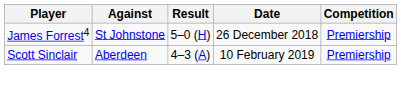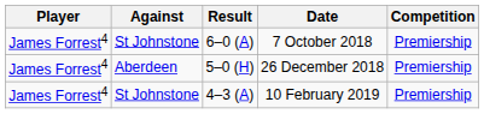+ row: James Forrest4 | St Johnstone | 6–0 (A) | 7 October 2018 | Premiership
26 December 2018 | Against: St Johnstone -> Aberdeen
10 February 2019 | Player: Scott Sinclair -> James Forrest4
10 February 2019 | Against: Aberdeen -> St Johnstone
